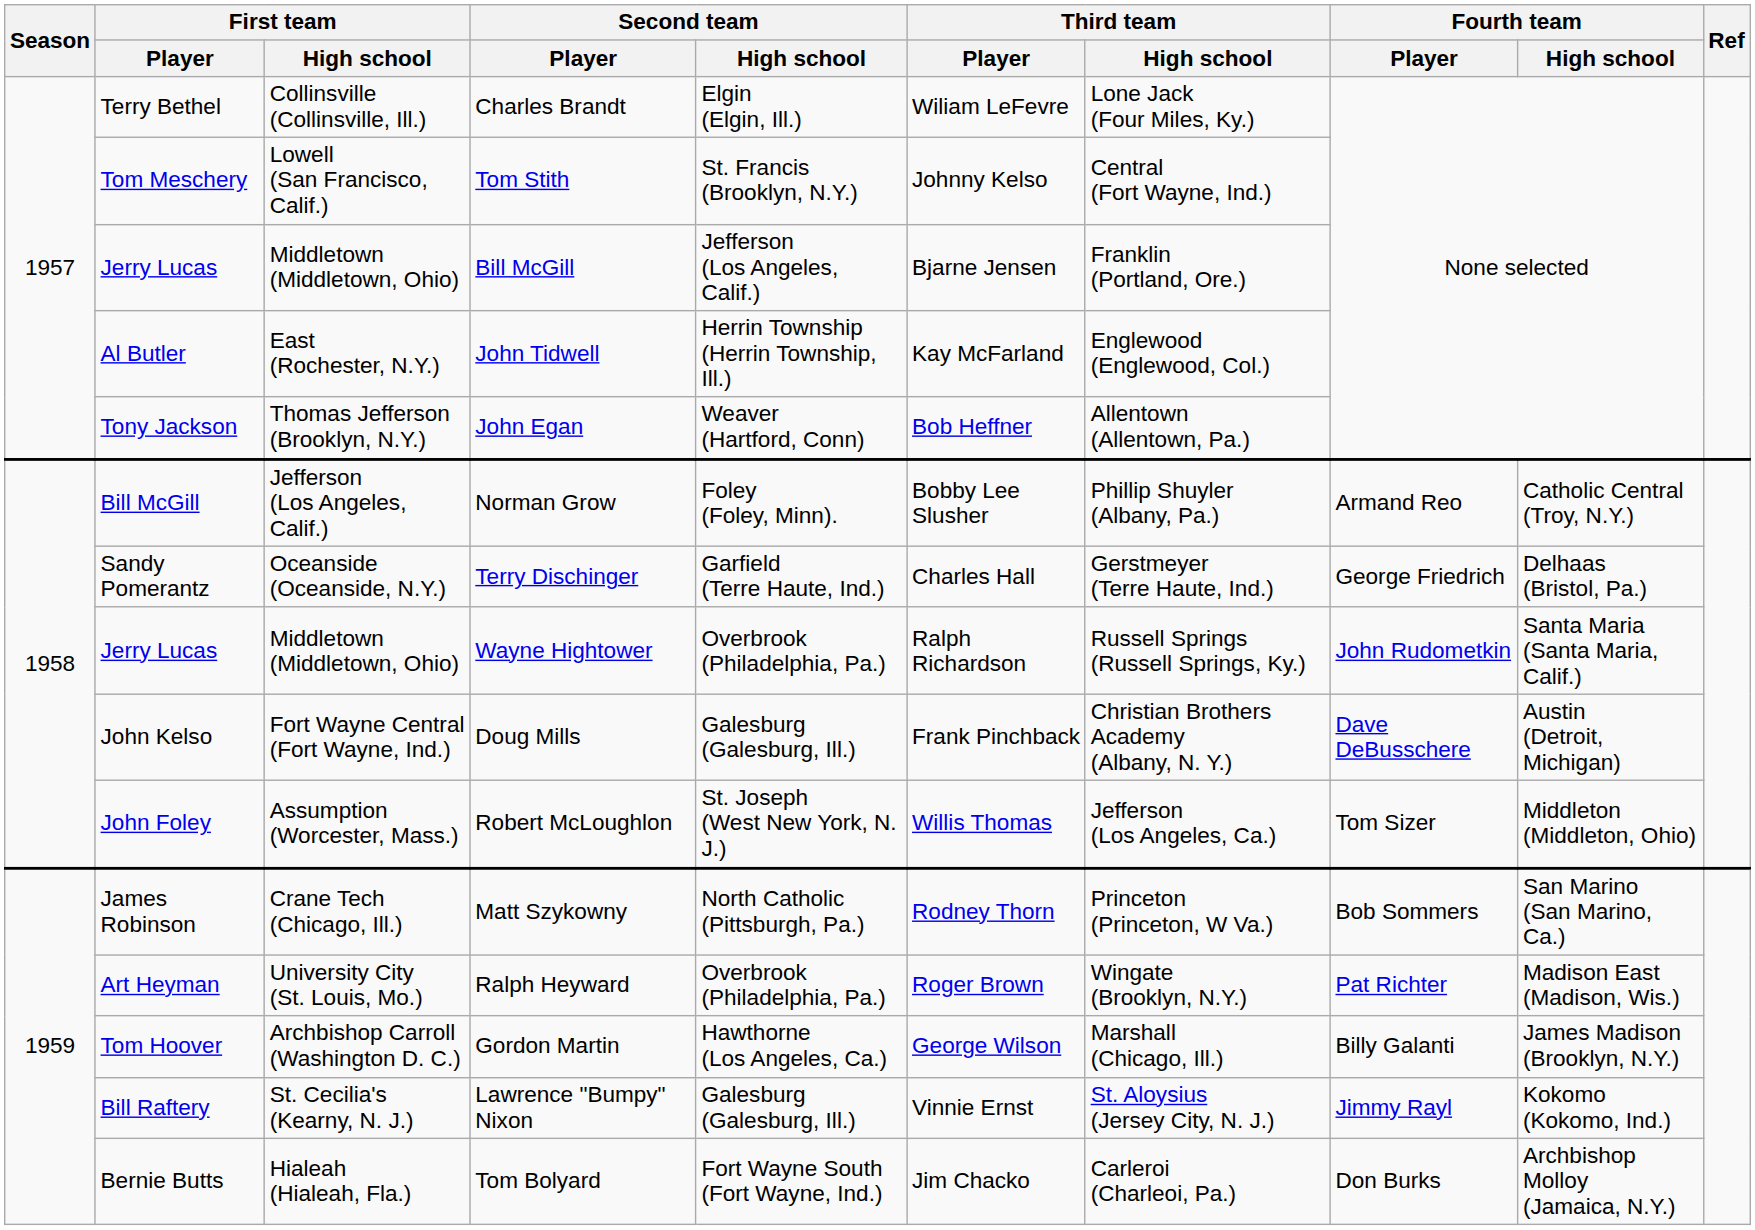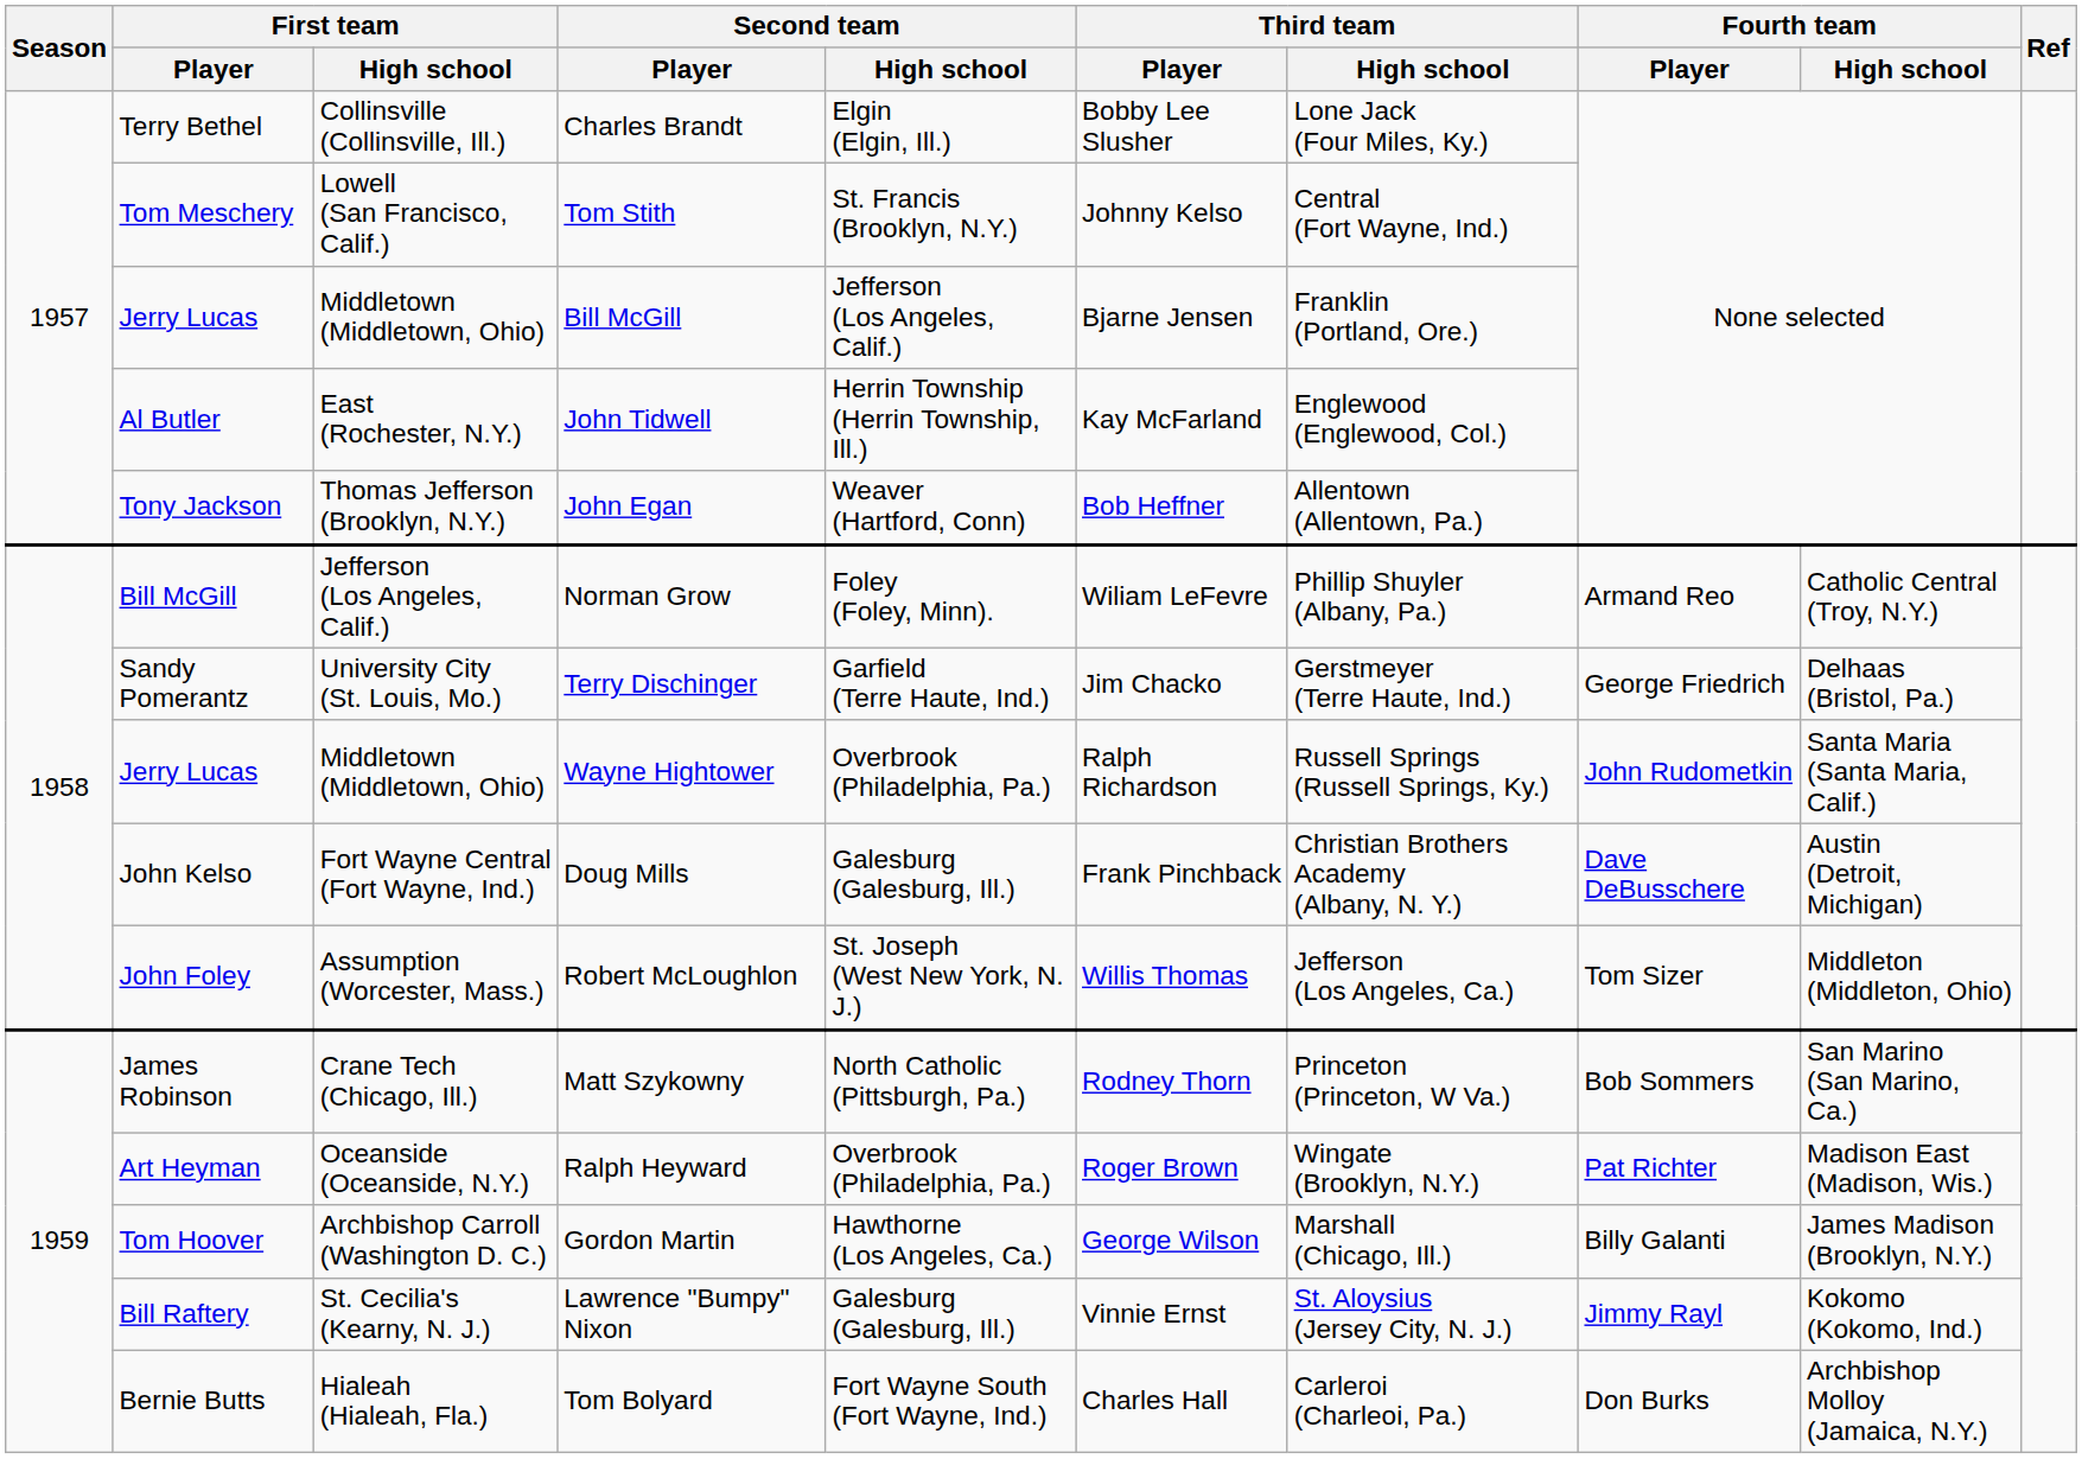Charles Brandt | Third team / Player: Wiliam LeFevre -> Bobby Lee Slusher
Norman Grow | Third team / Player: Bobby Lee Slusher -> Wiliam LeFevre
Terry Dischinger | First team / High school: Oceanside (Oceanside, N.Y.) -> University City (St. Louis, Mo.)
Terry Dischinger | Third team / Player: Charles Hall -> Jim Chacko
Ralph Heyward | First team / High school: University City (St. Louis, Mo.) -> Oceanside (Oceanside, N.Y.)
Tom Bolyard | Third team / Player: Jim Chacko -> Charles Hall
